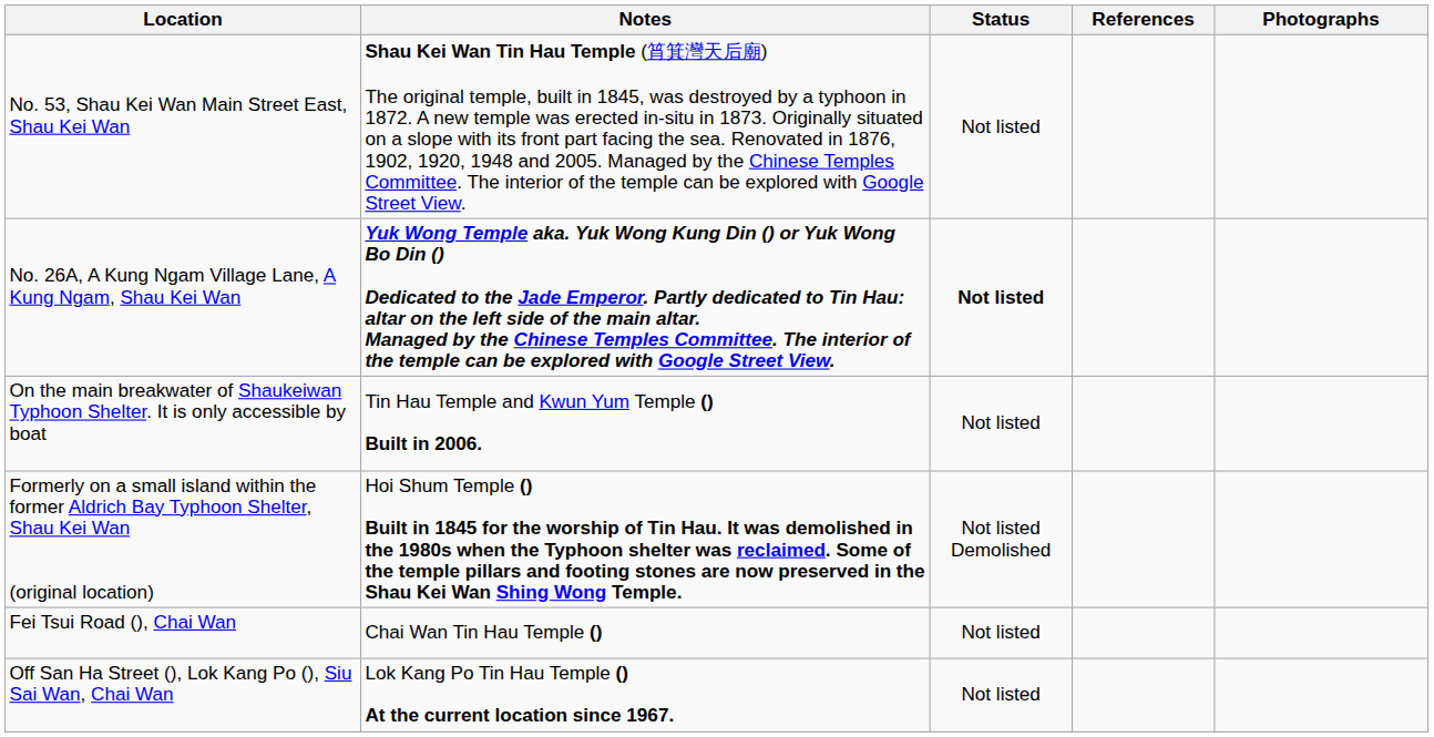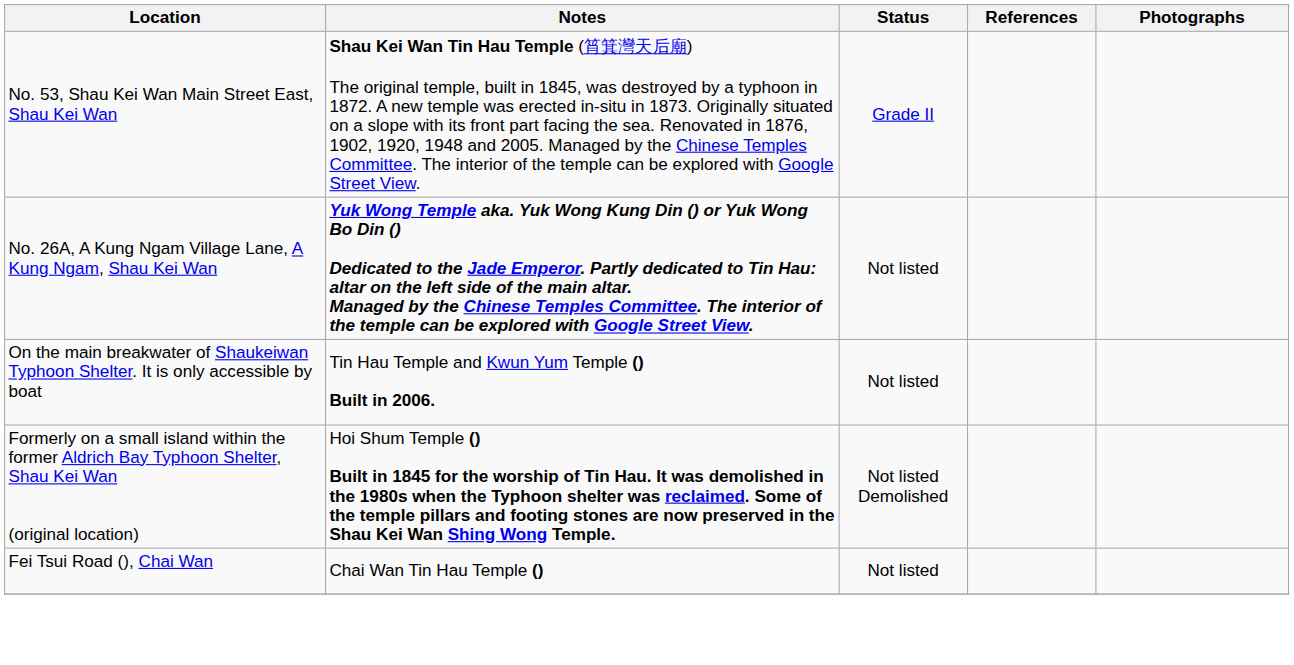No. 53, Shau Kei Wan Main Street East, Shau Kei Wan | Status: Not listed -> Grade II
No. 26A, A Kung Ngam Village Lane, A Kung Ngam, Shau Kei Wan | Status: bold -> normal
- row: Off San Ha Street (), Lok Kang Po (), Siu Sai Wan, Chai Wan | Lok Kang Po Tin Hau Temple () At the current location since 1967. | Not listed
